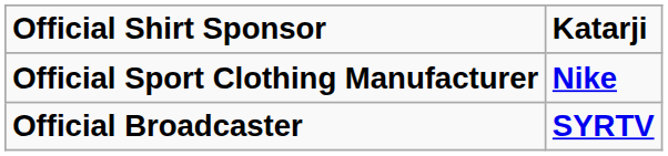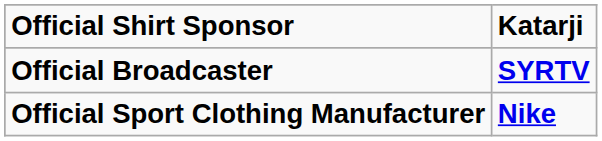rows swapped: Official Sport Clothing Manufacturer <-> Official Broadcaster
